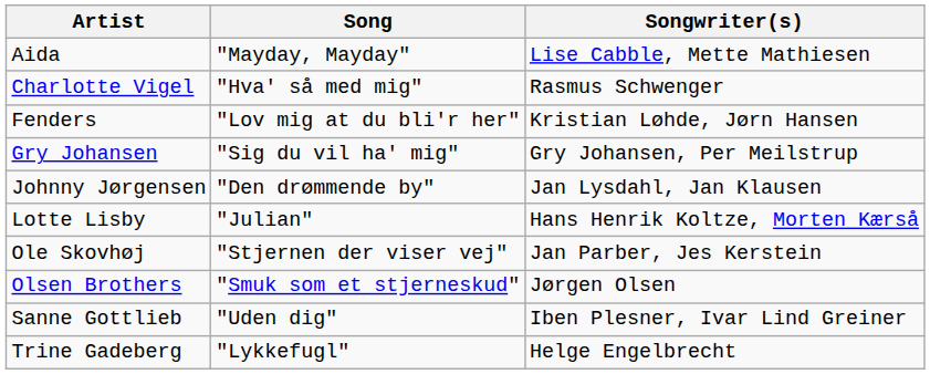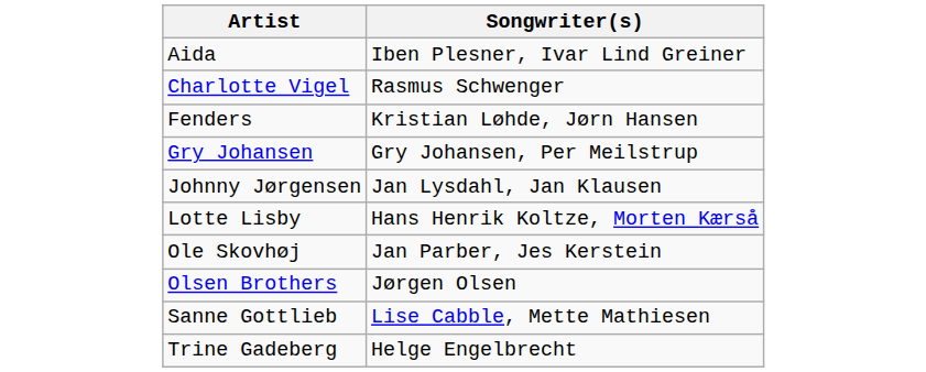- column: Song | "Mayday, Mayday" | "Hva' så med mig" | "Lov mig at du bli'r her" | "Sig du vil ha' mig" | "Den drømmende by" | "Julian" | "Stjernen der viser vej" | "Smuk som et stjerneskud" | "Uden dig" | "Lykkefugl"
Aida | Songwriter(s): Lise Cabble, Mette Mathiesen -> Iben Plesner, Ivar Lind Greiner
Sanne Gottlieb | Songwriter(s): Iben Plesner, Ivar Lind Greiner -> Lise Cabble, Mette Mathiesen
